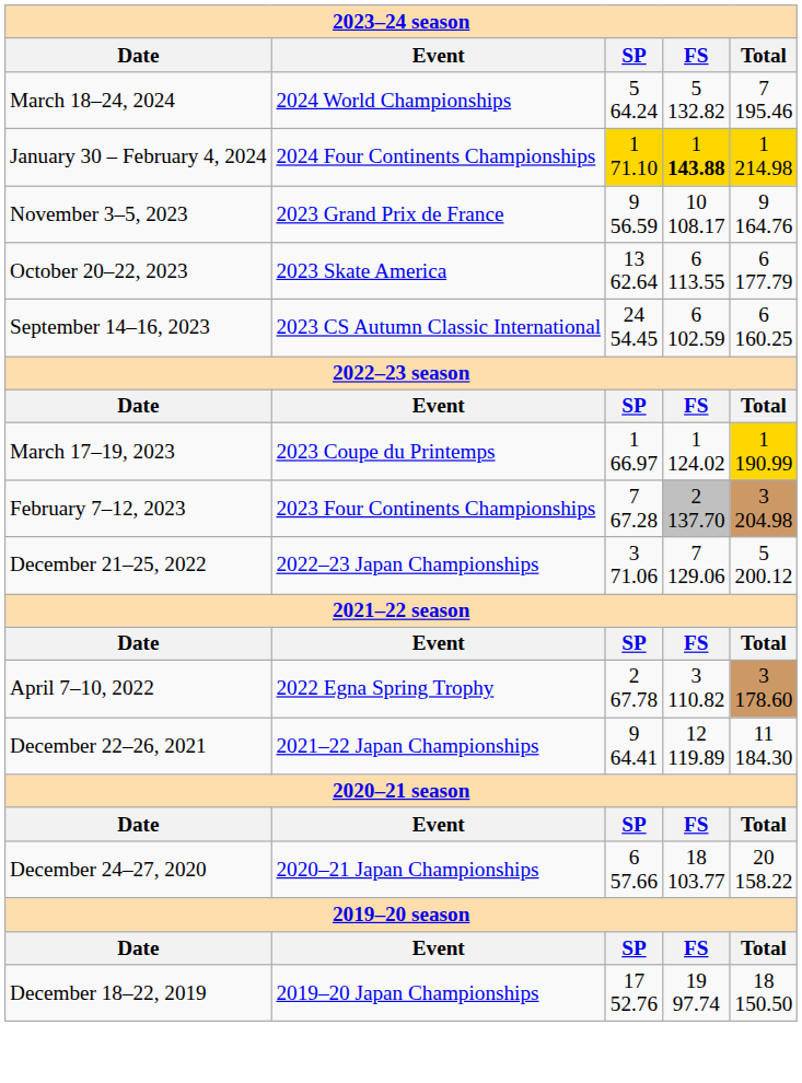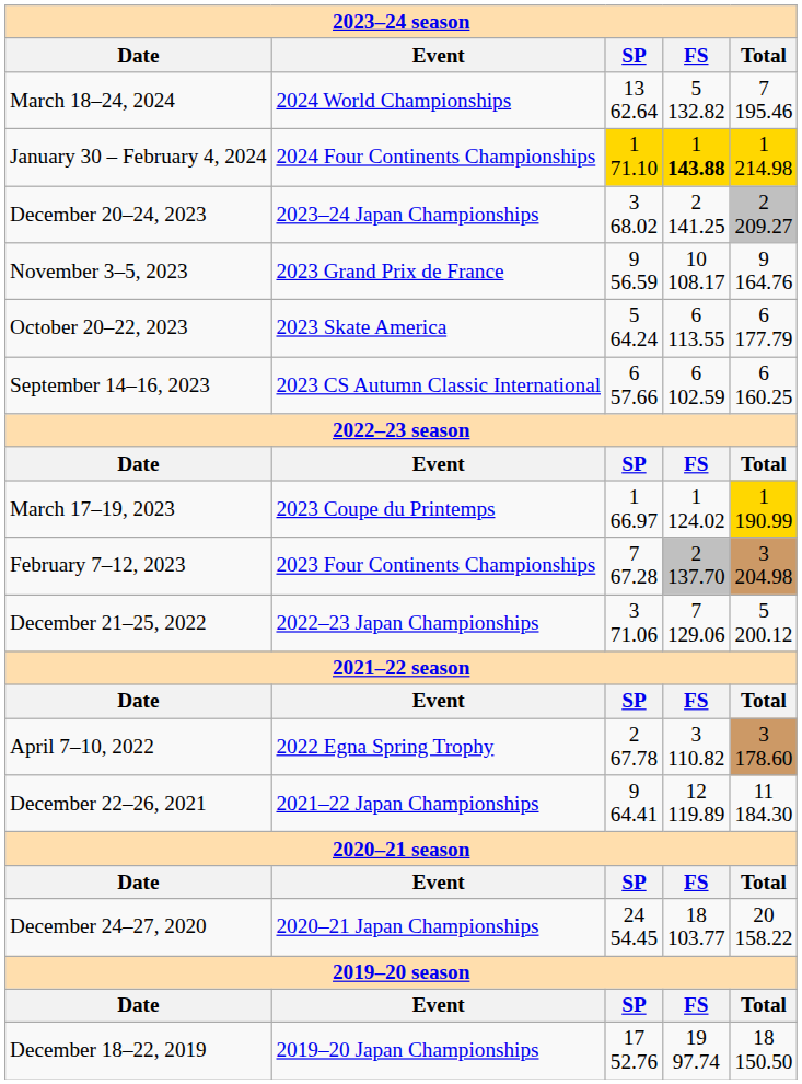March 18–24, 2024 | SP: 5 64.24 -> 13 62.64
+ row: December 20–24, 2023 | 2023–24 Japan Championships | 3 68.02 | 2 141.25 | 2 209.27
October 20–22, 2023 | SP: 13 62.64 -> 5 64.24
September 14–16, 2023 | SP: 24 54.45 -> 6 57.66
December 24–27, 2020 | SP: 6 57.66 -> 24 54.45
